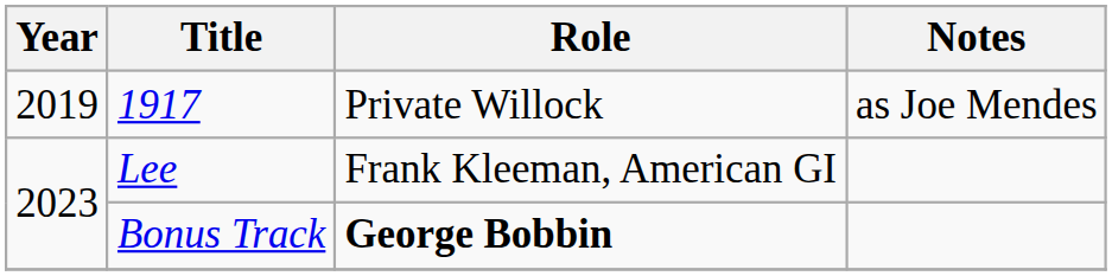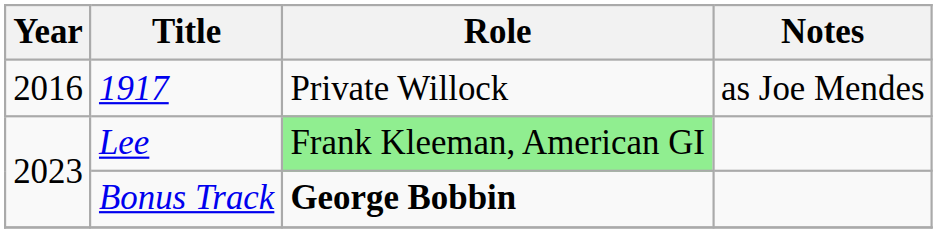1917 | Year: 2019 -> 2016
Lee | Role: no background -> lightgreen background
